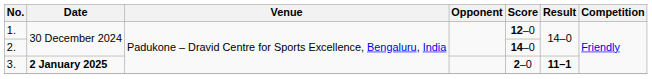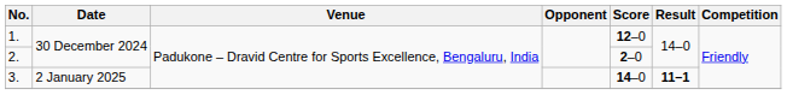2. | Score: 14–0 -> 2–0
3. | Date: bold -> normal
3. | Score: 2–0 -> 14–0
